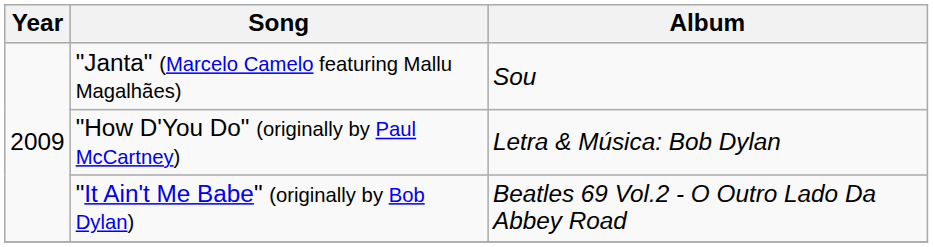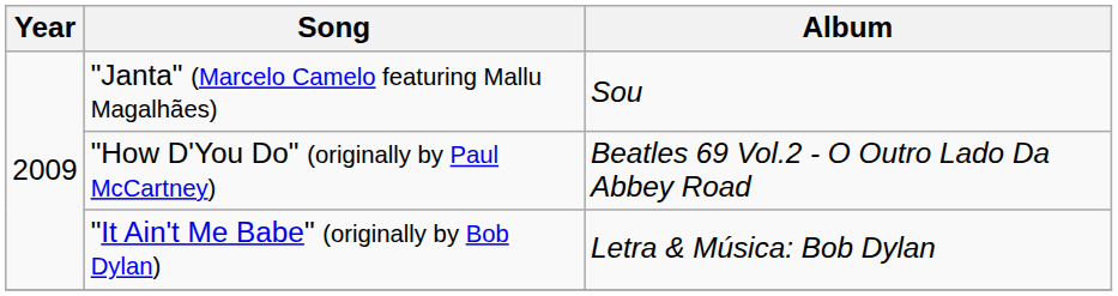"How D'You Do" (originally by Paul McCartney) | Album: Letra & Música: Bob Dylan -> Beatles 69 Vol.2 - O Outro Lado Da Abbey Road
"It Ain't Me Babe" (originally by Bob Dylan) | Album: Beatles 69 Vol.2 - O Outro Lado Da Abbey Road -> Letra & Música: Bob Dylan
